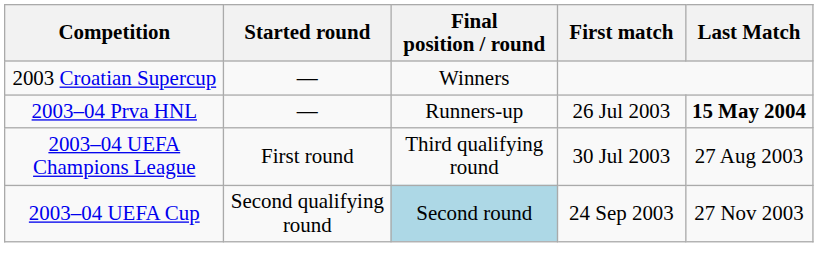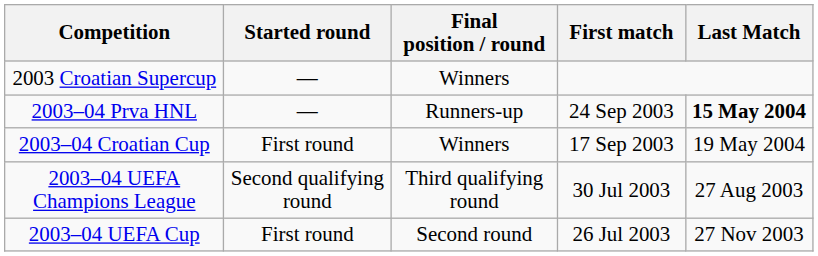2003–04 Prva HNL | First match: 26 Jul 2003 -> 24 Sep 2003
+ row: 2003–04 Croatian Cup | First round | Winners | 17 Sep 2003 | 19 May 2004
2003–04 UEFA Champions League | Started round: First round -> Second qualifying round
2003–04 UEFA Cup | Started round: Second qualifying round -> First round
2003–04 UEFA Cup | Final position / round: lightblue background -> no background
2003–04 UEFA Cup | First match: 24 Sep 2003 -> 26 Jul 2003
